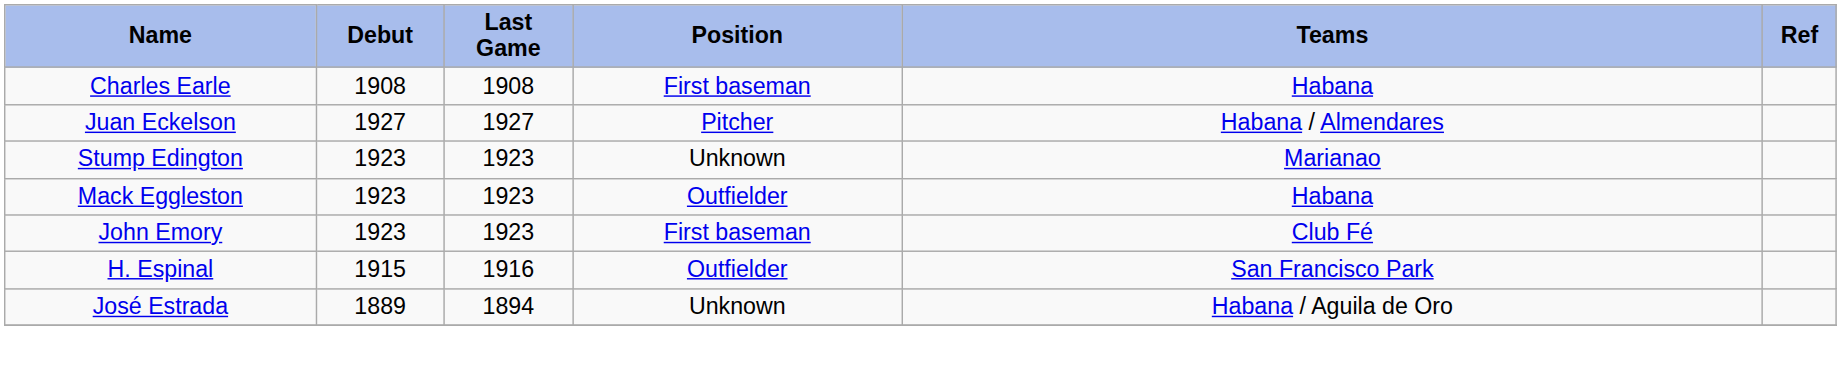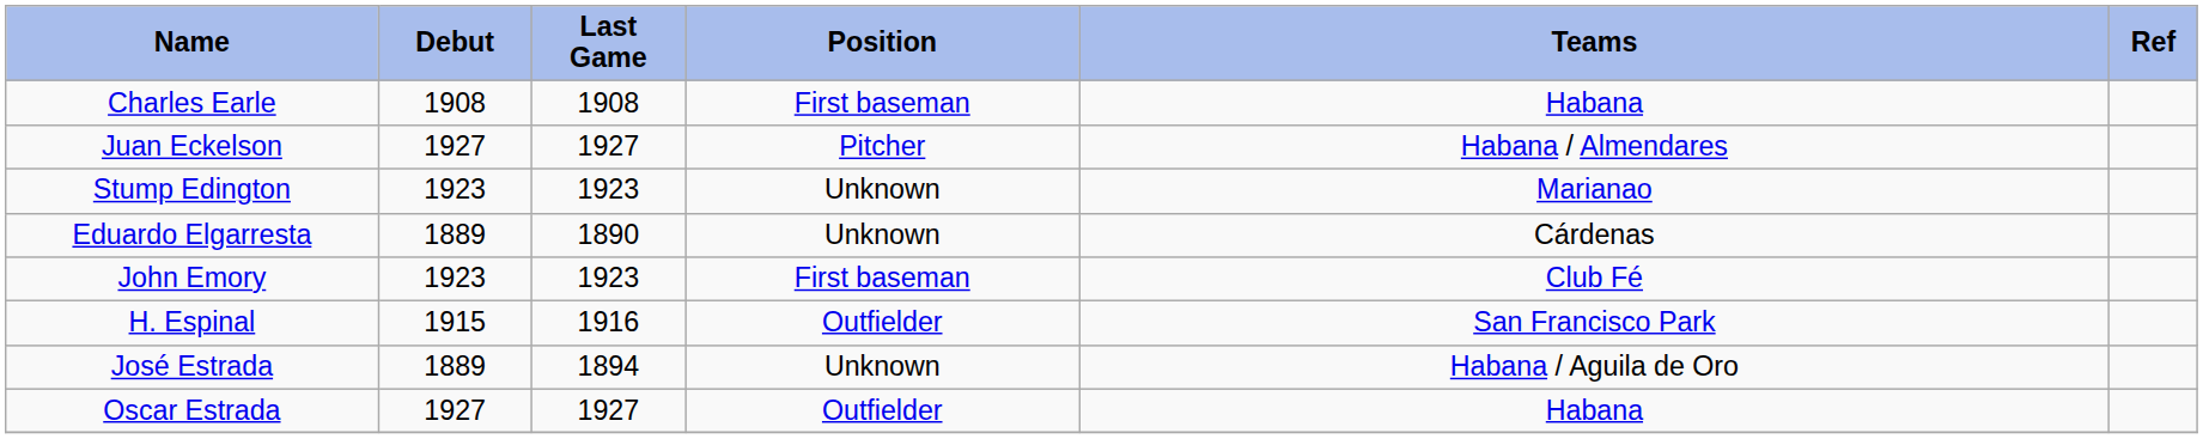- row: Mack Eggleston | 1923 | 1923 | Outfielder | Habana
+ row: Eduardo Elgarresta | 1889 | 1890 | Unknown | Cárdenas
+ row: Oscar Estrada | 1927 | 1927 | Outfielder | Habana
